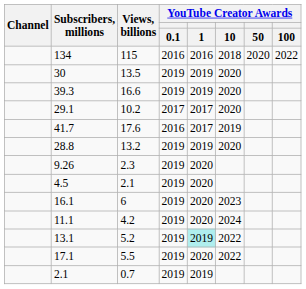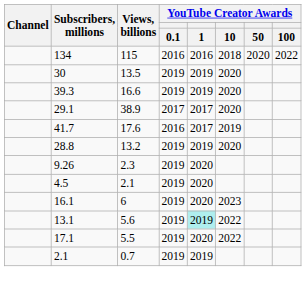29.1 | Views, billions: 10.2 -> 38.9
- row: 11.1 | 4.2 | 2019 | 2020 | 2024
13.1 | Views, billions: 5.2 -> 5.6
